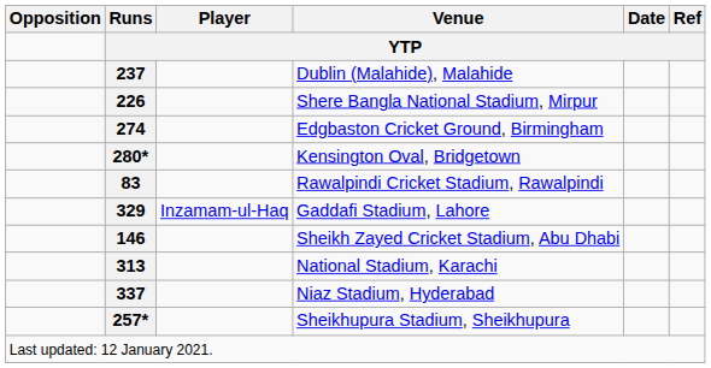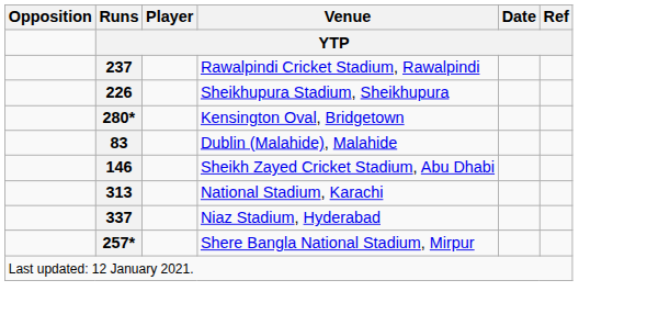237 | Venue: Dublin (Malahide), Malahide -> Rawalpindi Cricket Stadium, Rawalpindi
226 | Venue: Shere Bangla National Stadium, Mirpur -> Sheikhupura Stadium, Sheikhupura
- row: 274 | Edgbaston Cricket Ground, Birmingham
83 | Venue: Rawalpindi Cricket Stadium, Rawalpindi -> Dublin (Malahide), Malahide
- row: 329 | Inzamam-ul-Haq | Gaddafi Stadium, Lahore
257* | Venue: Sheikhupura Stadium, Sheikhupura -> Shere Bangla National Stadium, Mirpur
